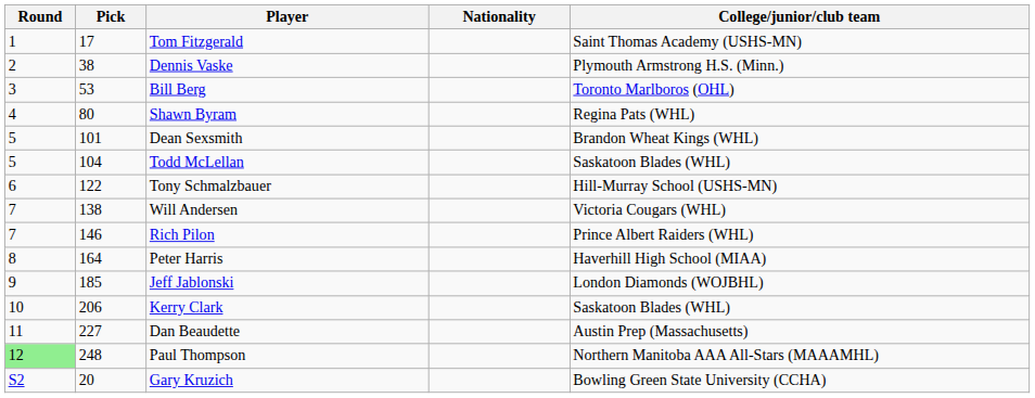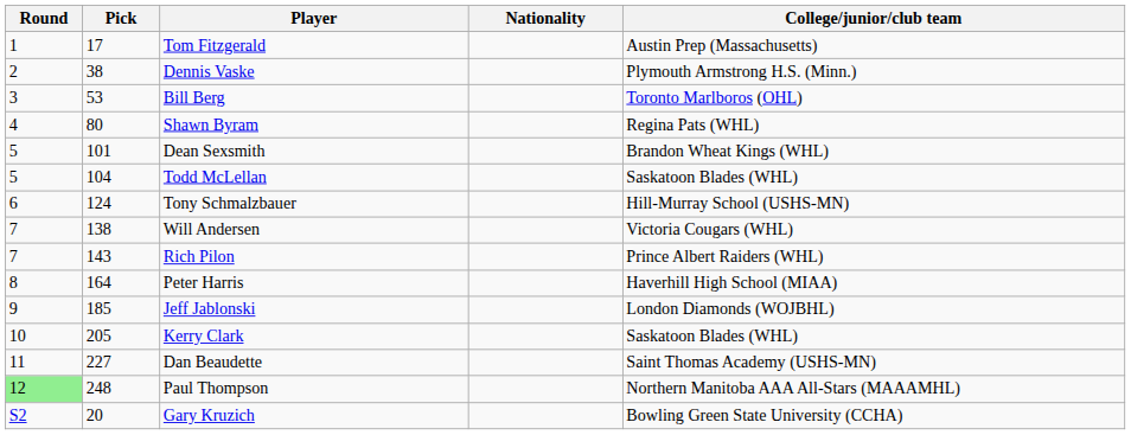Tom Fitzgerald | College/junior/club team: Saint Thomas Academy (USHS-MN) -> Austin Prep (Massachusetts)
Tony Schmalzbauer | Pick: 122 -> 124
Rich Pilon | Pick: 146 -> 143
Kerry Clark | Pick: 206 -> 205
Dan Beaudette | College/junior/club team: Austin Prep (Massachusetts) -> Saint Thomas Academy (USHS-MN)
